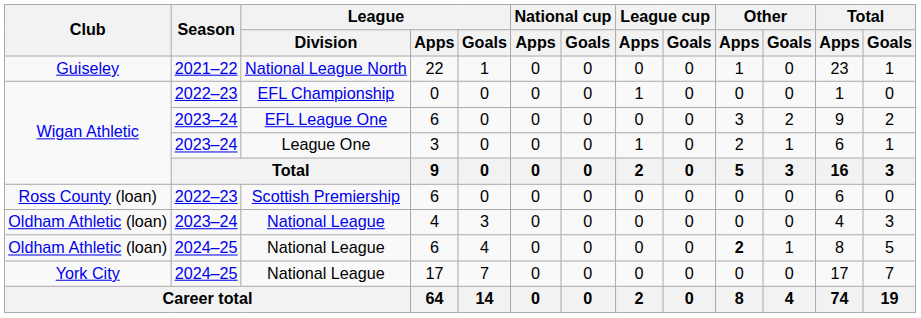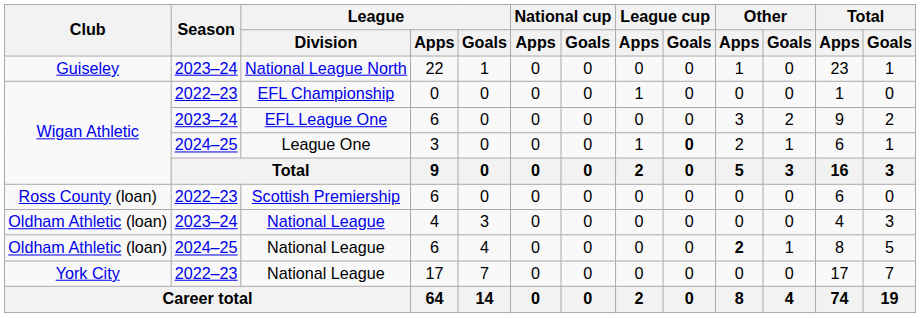National League North | Season: 2021–22 -> 2023–24
League One | Season: 2023–24 -> 2024–25
League One | League cup / Goals: normal -> bold
National League / 17 | Season: 2024–25 -> 2022–23
